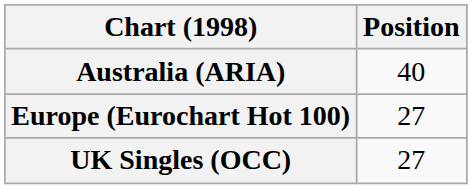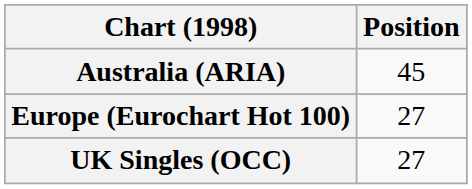Australia (ARIA) | Position: 40 -> 45
